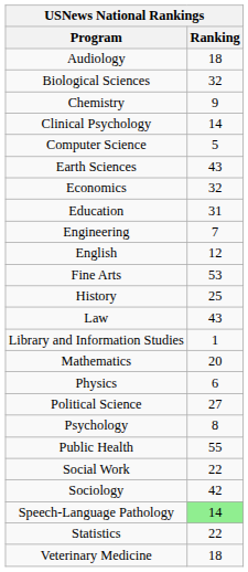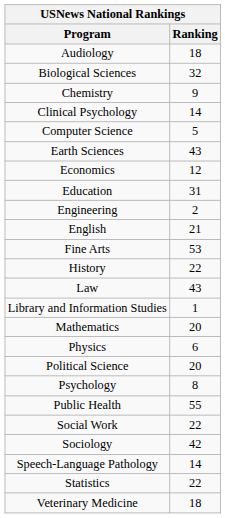Economics | Ranking: 32 -> 12
Engineering | Ranking: 7 -> 2
English | Ranking: 12 -> 21
History | Ranking: 25 -> 22
Political Science | Ranking: 27 -> 20
Speech-Language Pathology | Ranking: lightgreen background -> no background
